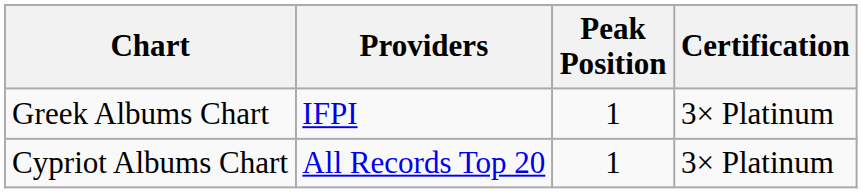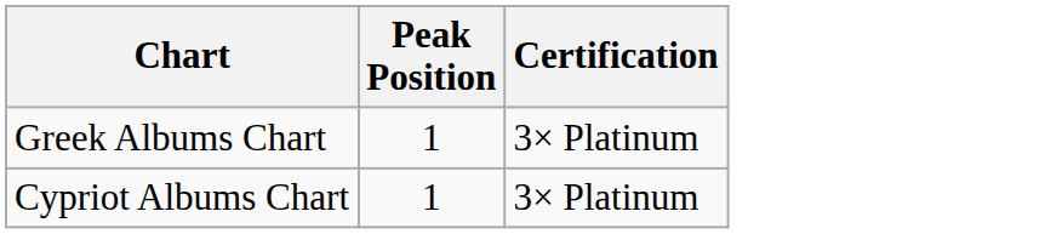- column: Providers | IFPI | All Records Top 20
